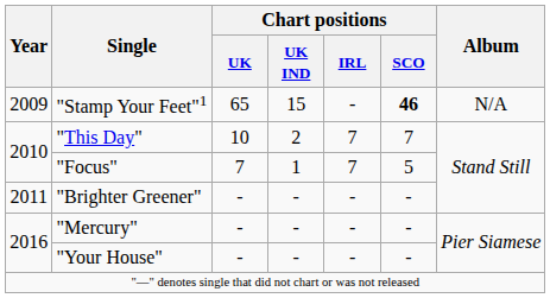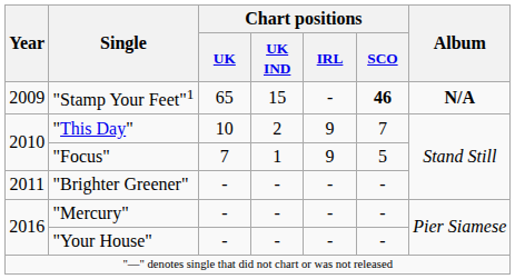"Stamp Your Feet"1 | Album: normal -> bold
"This Day" | Chart positions / IRL: 7 -> 9
"Focus" | Chart positions / IRL: 7 -> 9
